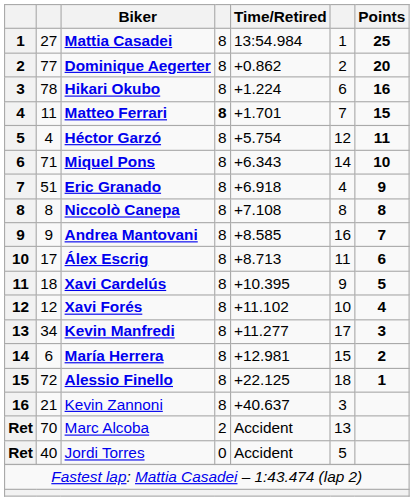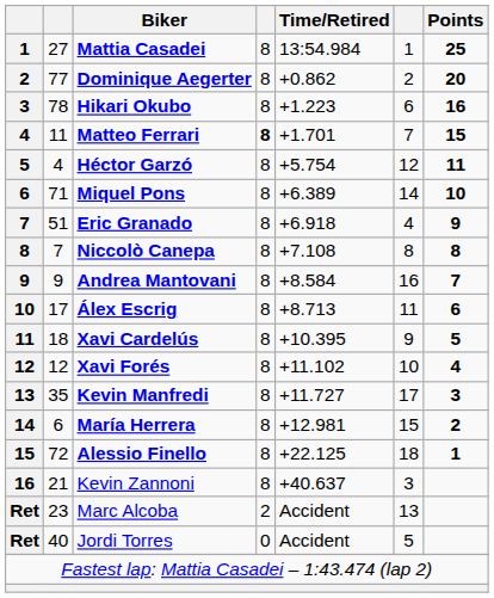Hikari Okubo | Time/Retired: +1.224 -> +1.223
Miquel Pons | Time/Retired: +6.343 -> +6.389
Niccolò Canepa | column 2: 8 -> 7
Andrea Mantovani | Time/Retired: +8.585 -> +8.584
Kevin Manfredi | column 2: 34 -> 35
Kevin Manfredi | Time/Retired: +11.277 -> +11.727
Marc Alcoba | column 2: 70 -> 23
